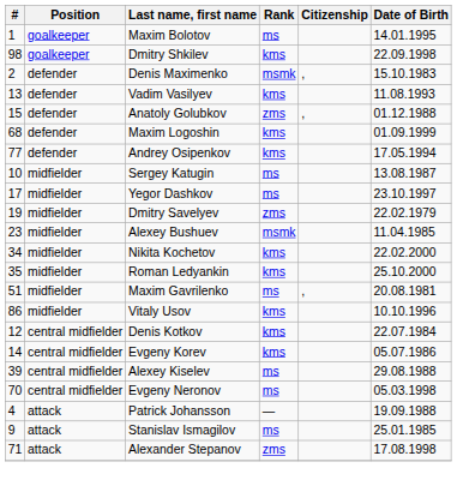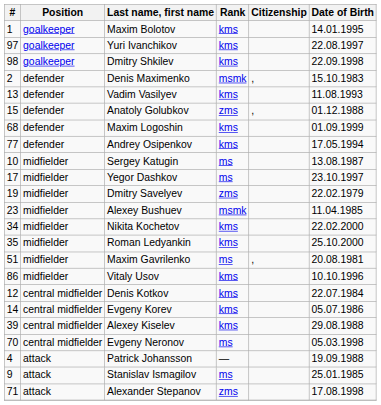Maxim Bolotov | Rank: ms -> kms
+ row: 97 | goalkeeper | Yuri Ivanchikov | kms | 22.08.1997
Alexey Kiselev | Rank: ms -> kms
